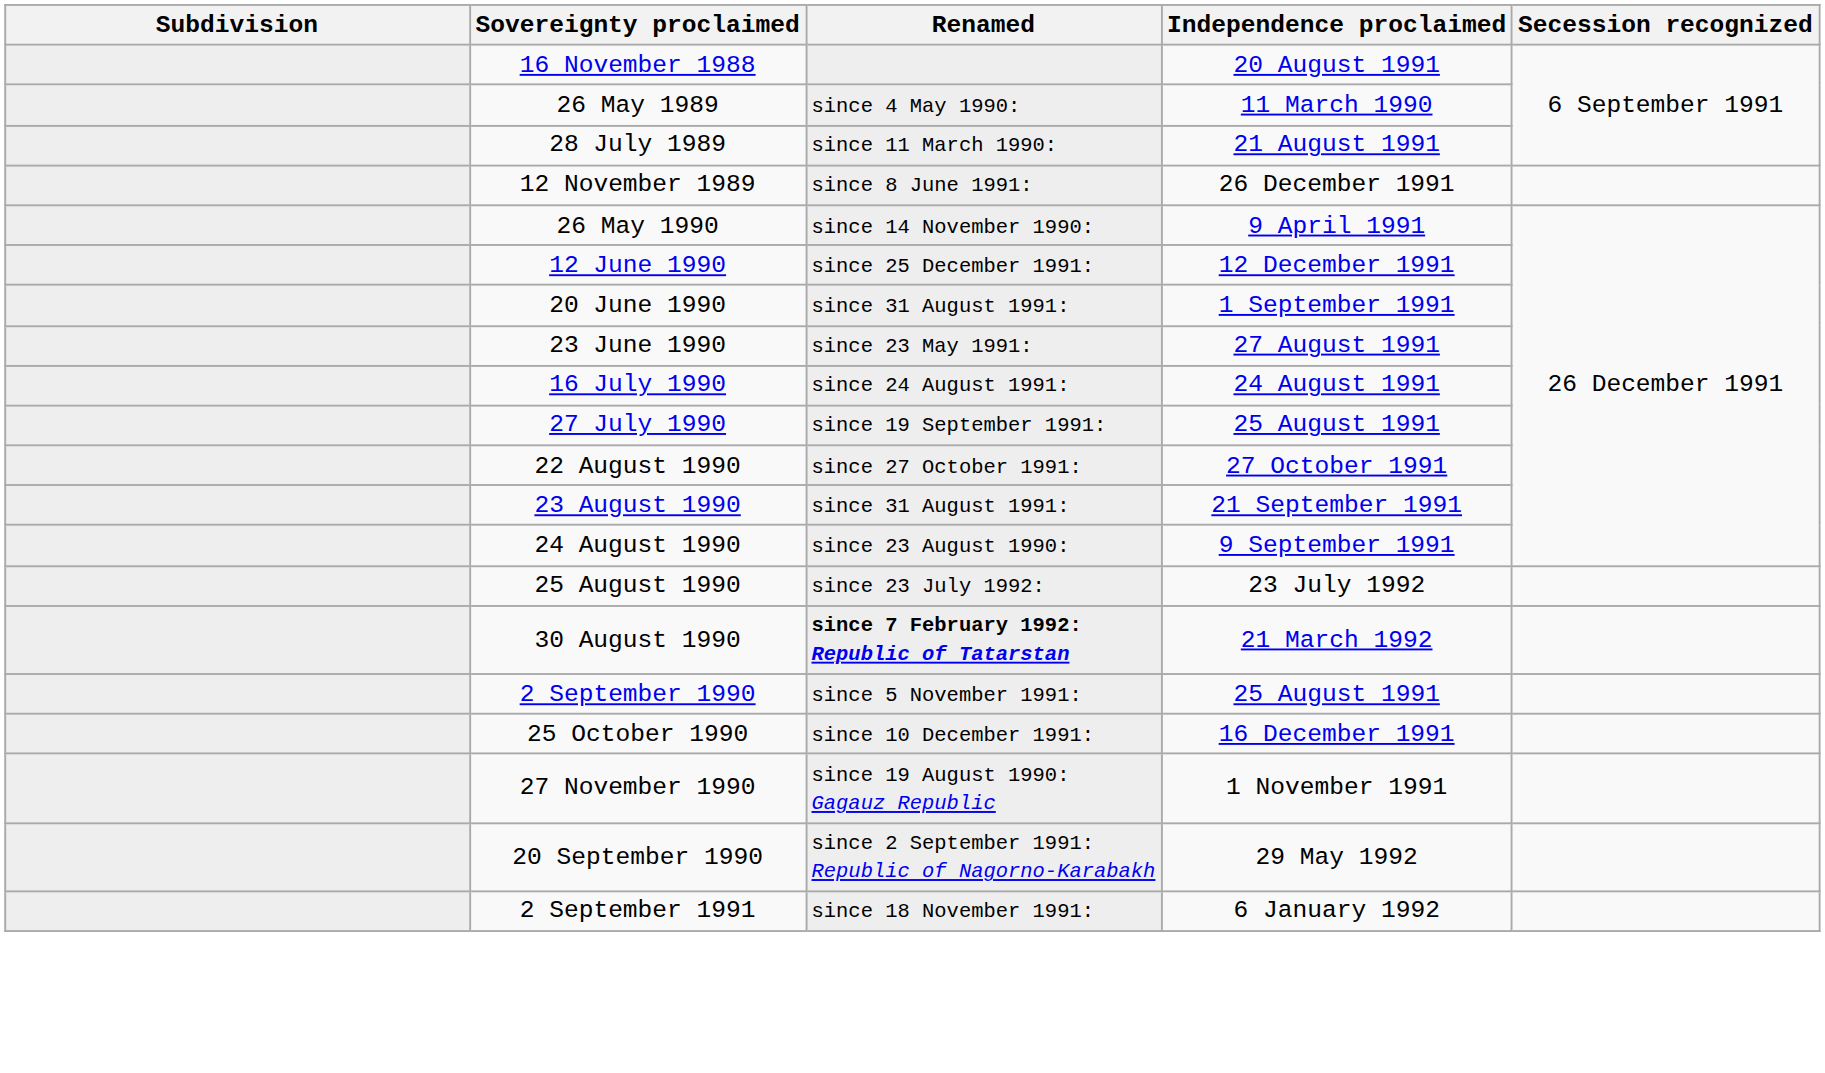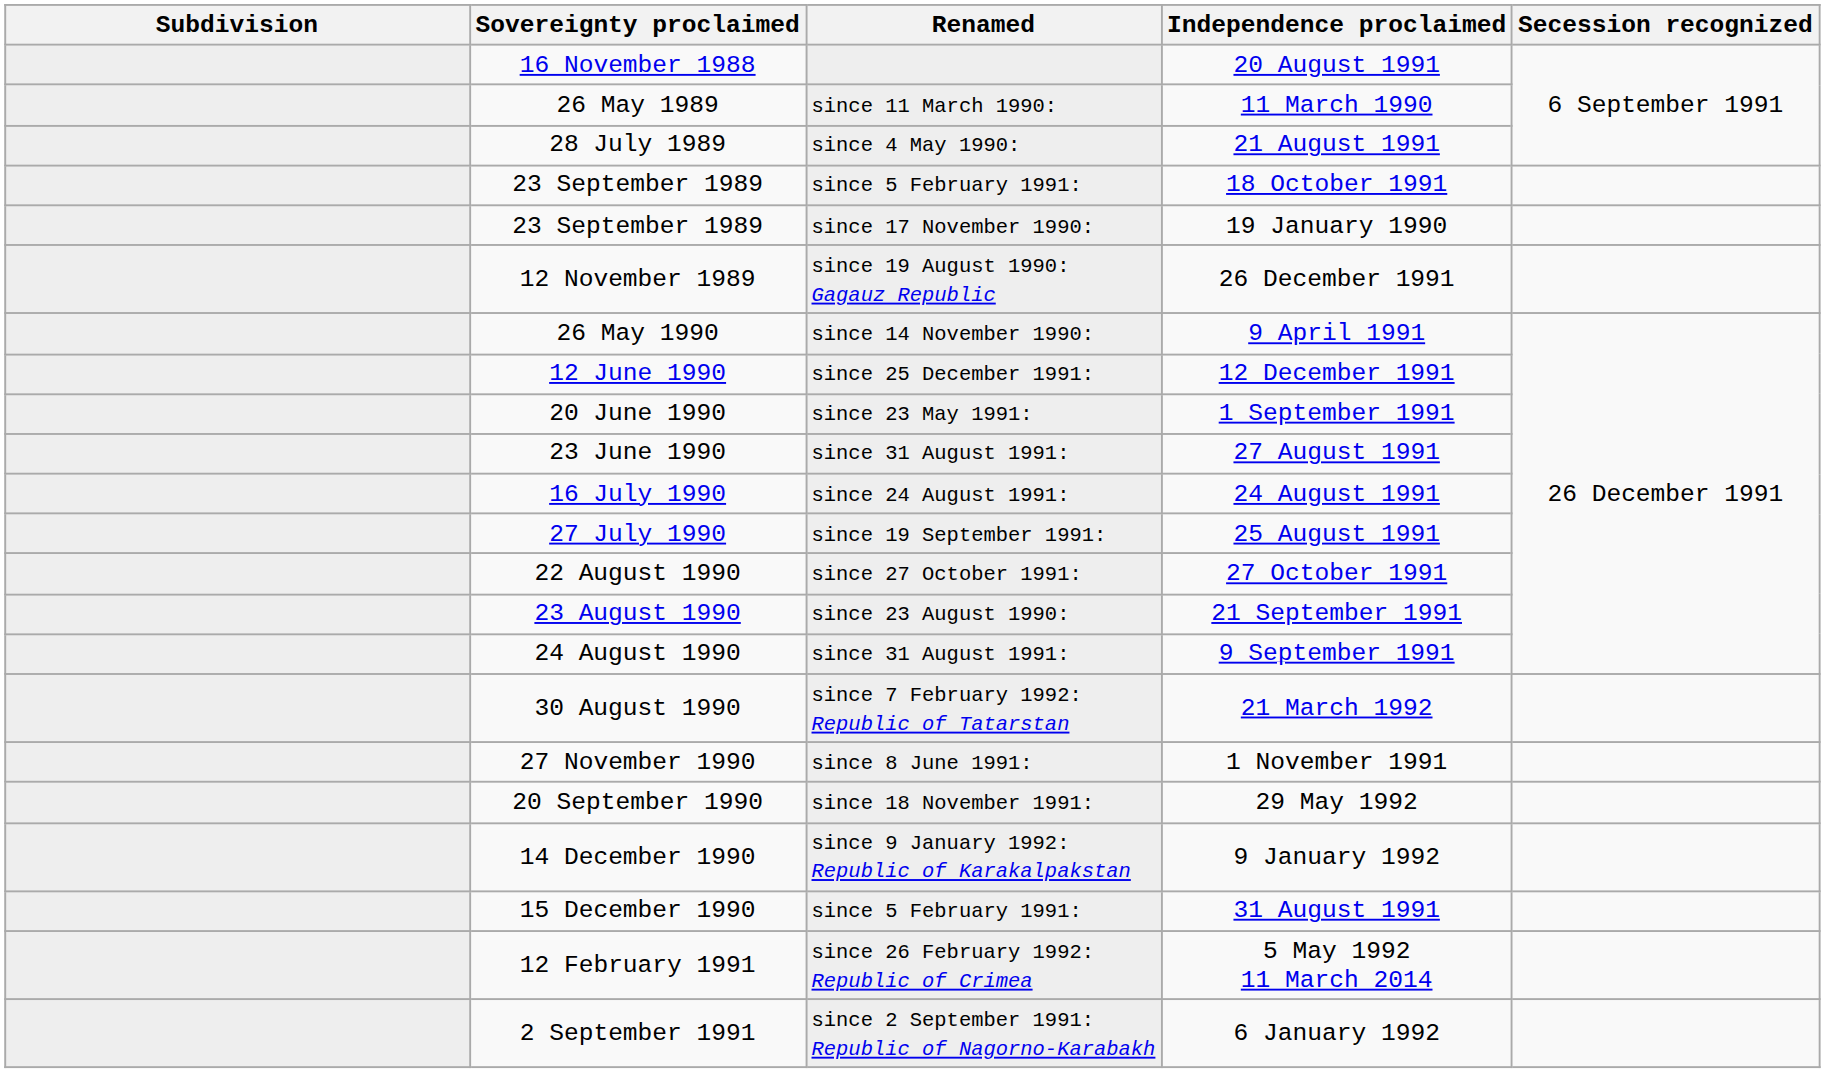26 May 1989 | Renamed: since 4 May 1990: -> since 11 March 1990:
28 July 1989 | Renamed: since 11 March 1990: -> since 4 May 1990:
+ row: 23 September 1989 | since 5 February 1991: | 18 October 1991
+ row: 23 September 1989 | since 17 November 1990: | 19 January 1990
12 November 1989 | Renamed: since 8 June 1991: -> since 19 August 1990: Gagauz Republic
20 June 1990 | Renamed: since 31 August 1991: -> since 23 May 1991:
23 June 1990 | Renamed: since 23 May 1991: -> since 31 August 1991:
23 August 1990 | Renamed: since 31 August 1991: -> since 23 August 1990:
24 August 1990 | Renamed: since 23 August 1990: -> since 31 August 1991:
- row: 25 August 1990 | since 23 July 1992: | 23 July 1992
30 August 1990 | Renamed: bold -> normal
- row: 2 September 1990 | since 5 November 1991: | 25 August 1991
- row: 25 October 1990 | since 10 December 1991: | 16 December 1991
27 November 1990 | Renamed: since 19 August 1990: Gagauz Republic -> since 8 June 1991:
20 September 1990 | Renamed: since 2 September 1991: Republic of Nagorno-Karabakh -> since 18 November 1991:
+ row: 14 December 1990 | since 9 January 1992: Republic of Karakalpakstan | 9 January 1992
+ row: 15 December 1990 | since 5 February 1991: | 31 August 1991
+ row: 12 February 1991 | since 26 February 1992: Republic of Crimea | 5 May 1992 11 March 2014
2 September 1991 | Renamed: since 18 November 1991: -> since 2 September 1991: Republic of Nagorno-Karabakh
